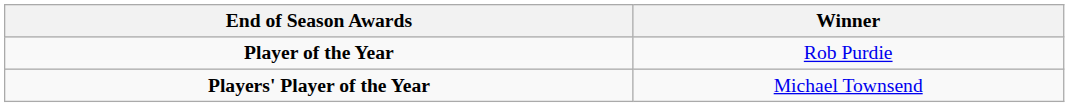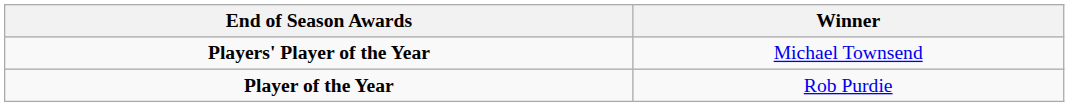rows swapped: Player of the Year <-> Players' Player of the Year
